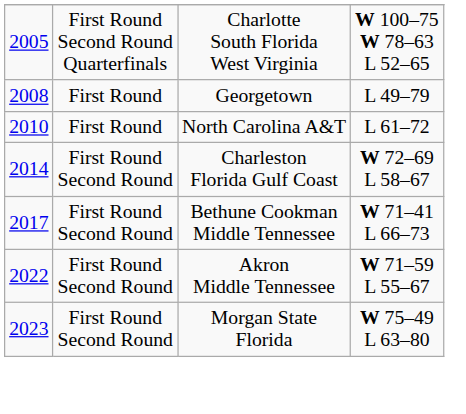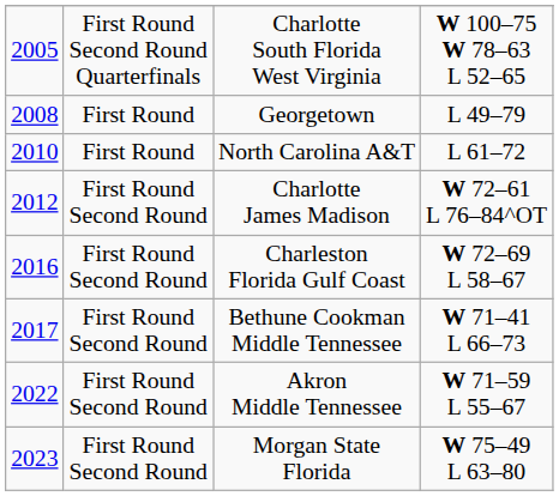+ row: 2012 | First Round Second Round | Charlotte James Madison | W 72–61 L 76–84^OT
Charleston Florida Gulf Coast | column 1: 2014 -> 2016
